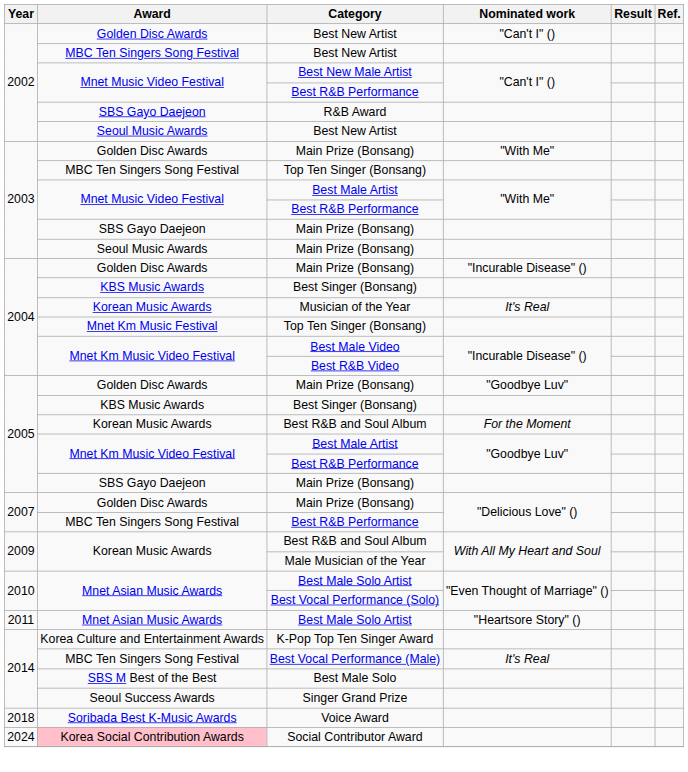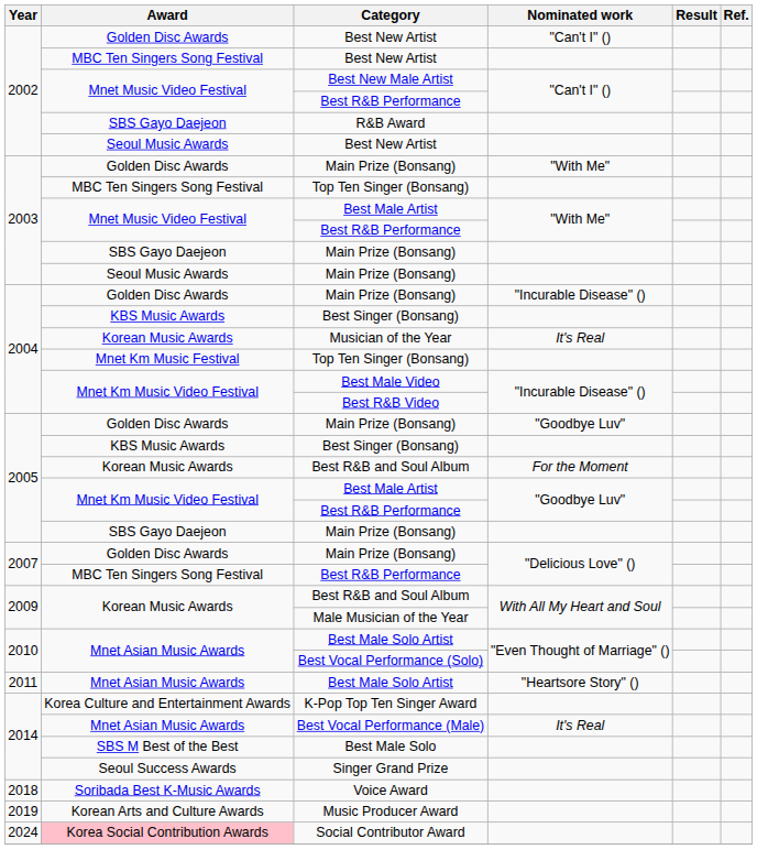Best Vocal Performance (Male) | Award: MBC Ten Singers Song Festival -> Mnet Asian Music Awards
+ row: 2019 | Korean Arts and Culture Awards | Music Producer Award
